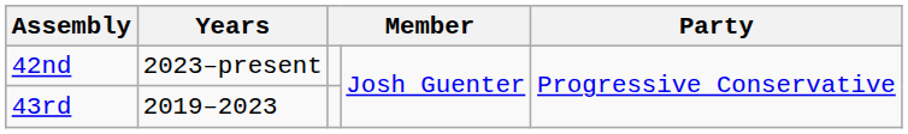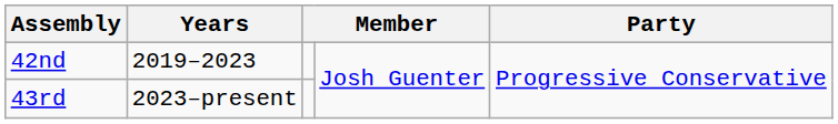42nd | Years: 2023–present -> 2019–2023
43rd | Years: 2019–2023 -> 2023–present
